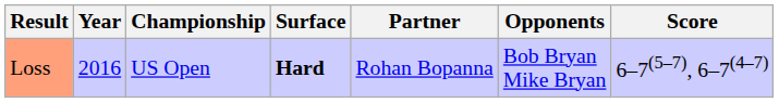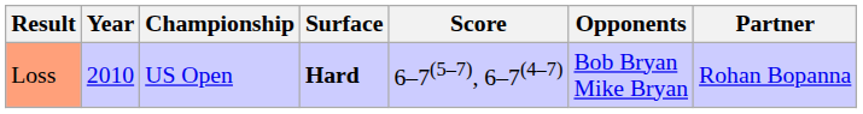columns swapped: Partner <-> Score
Loss | Year: 2016 -> 2010
